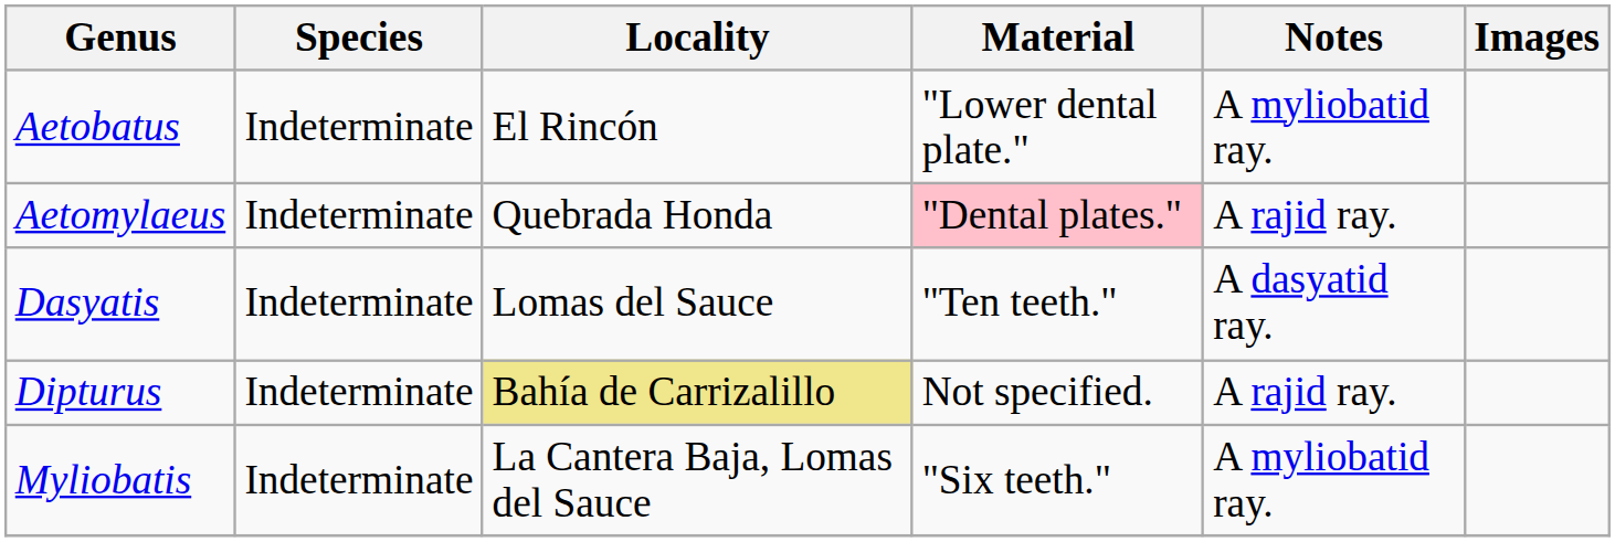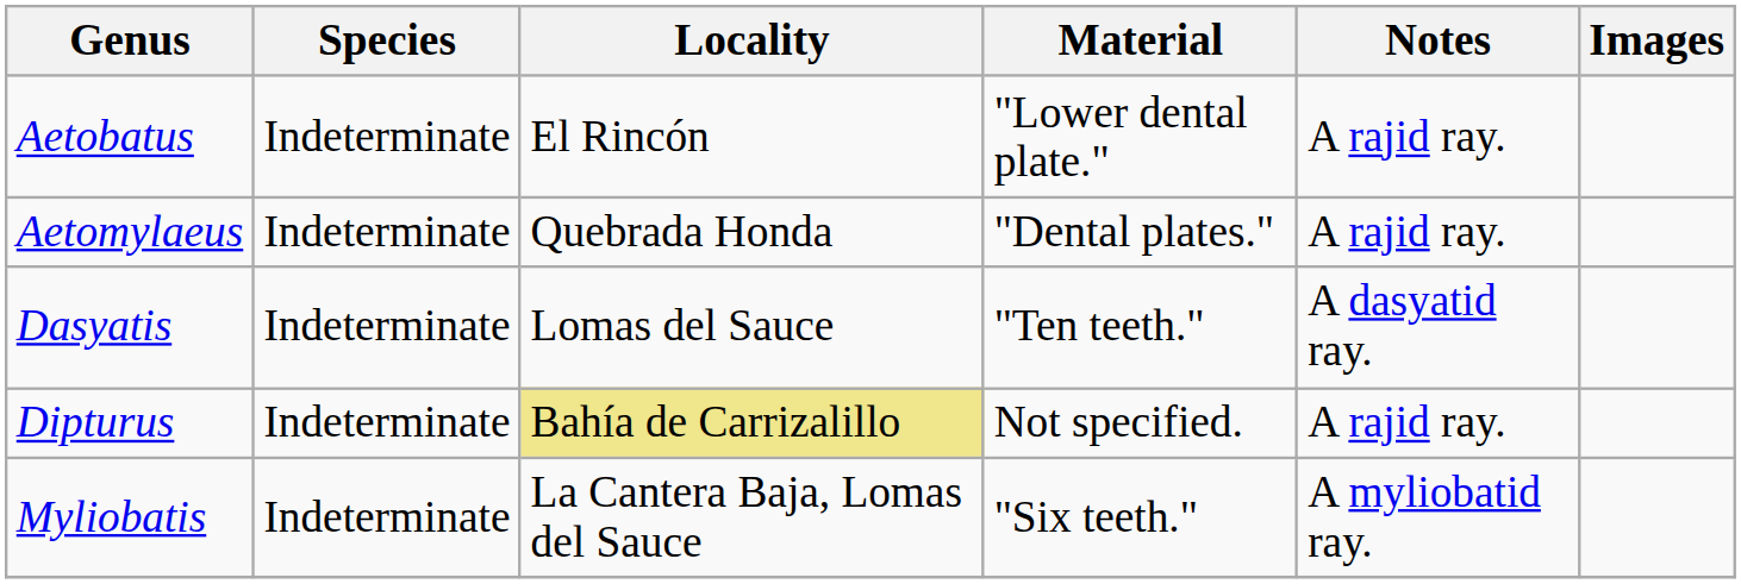Aetobatus | Notes: A myliobatid ray. -> A rajid ray.
Aetomylaeus | Material: pink background -> no background
